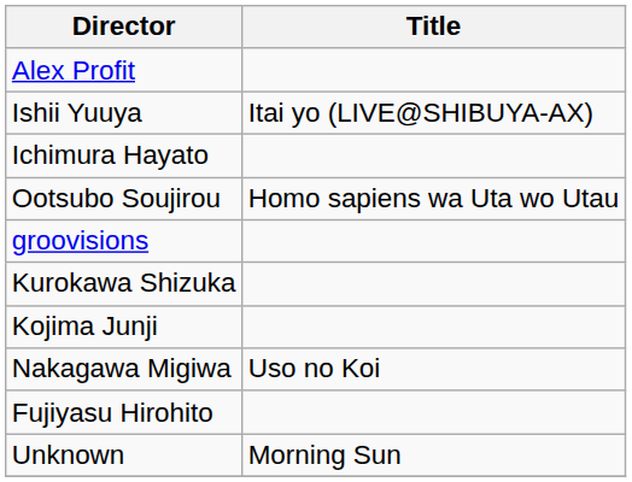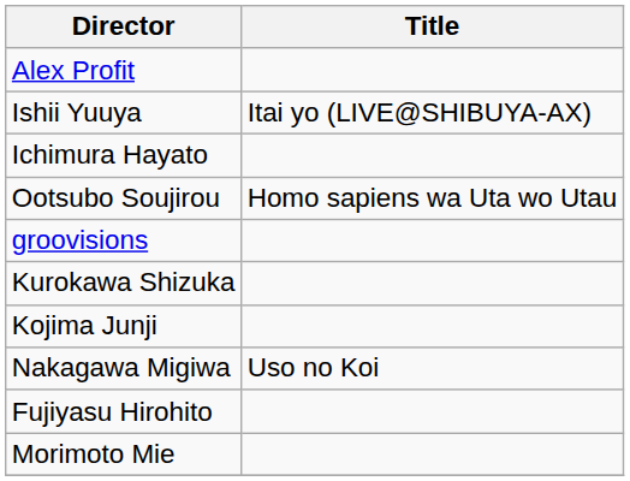+ row: Morimoto Mie
- row: Unknown | Morning Sun
